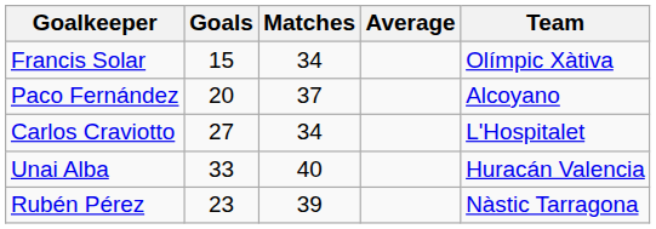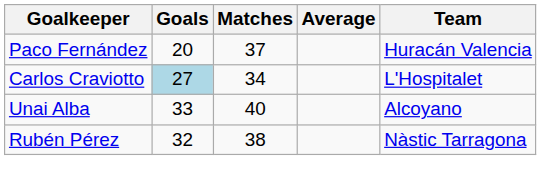- row: Francis Solar | 15 | 34 | Olímpic Xàtiva
Paco Fernández | Team: Alcoyano -> Huracán Valencia
Carlos Craviotto | Goals: no background -> lightblue background
Unai Alba | Team: Huracán Valencia -> Alcoyano
Rubén Pérez | Goals: 23 -> 32
Rubén Pérez | Matches: 39 -> 38
